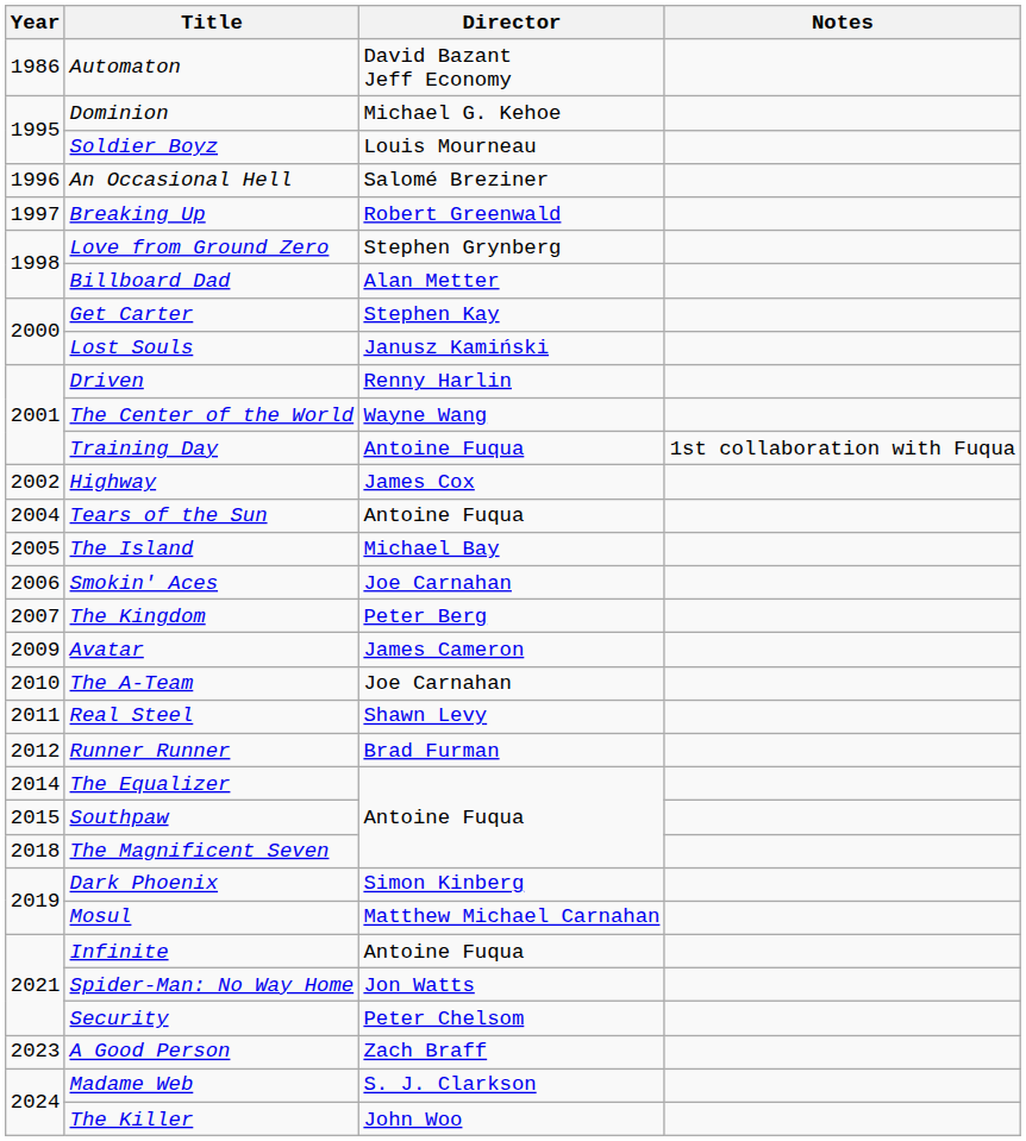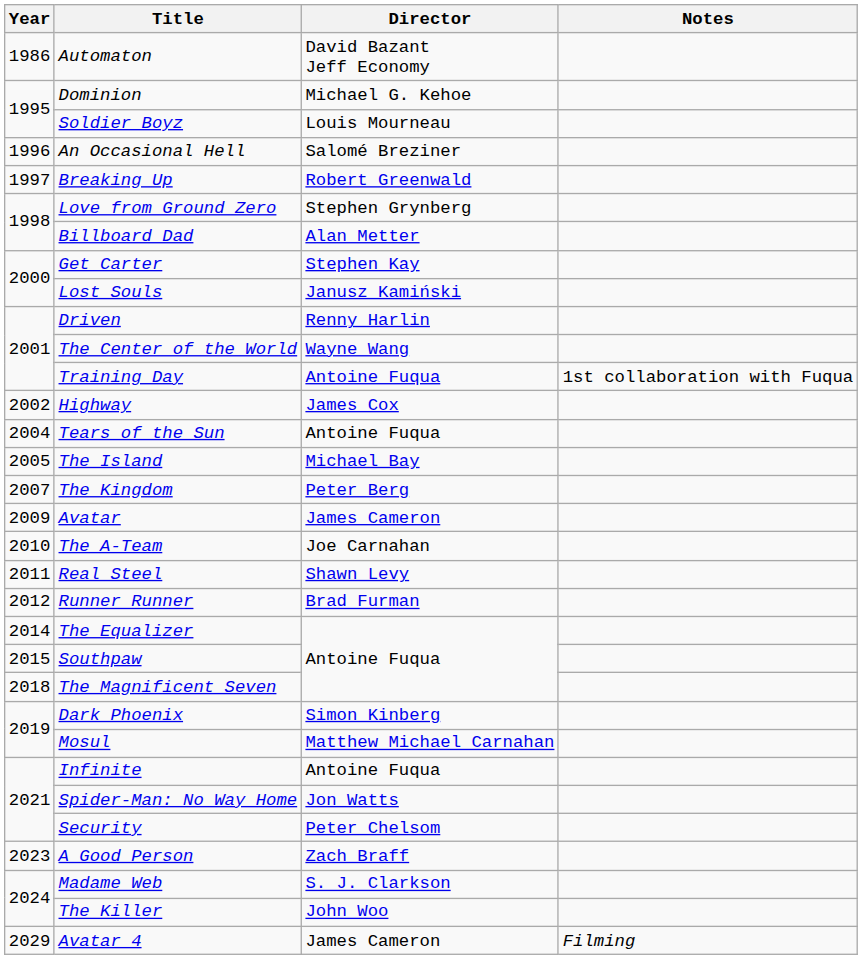- row: 2006 | Smokin' Aces | Joe Carnahan
+ row: 2029 | Avatar 4 | James Cameron | Filming
